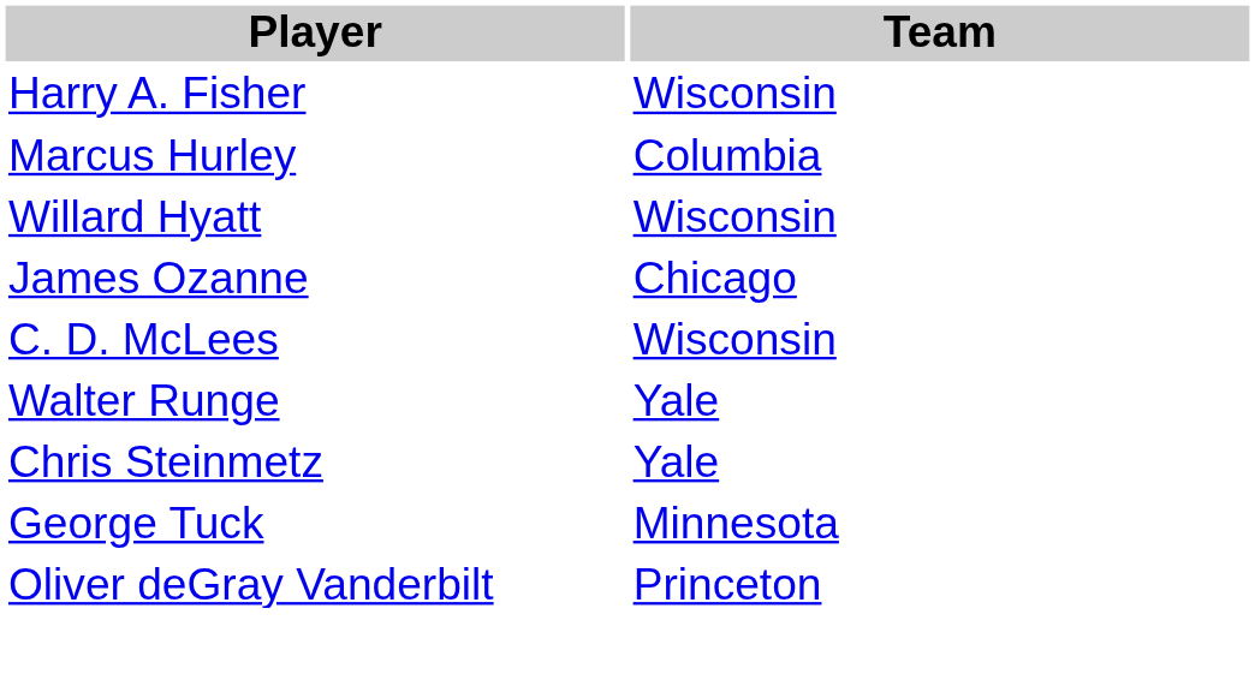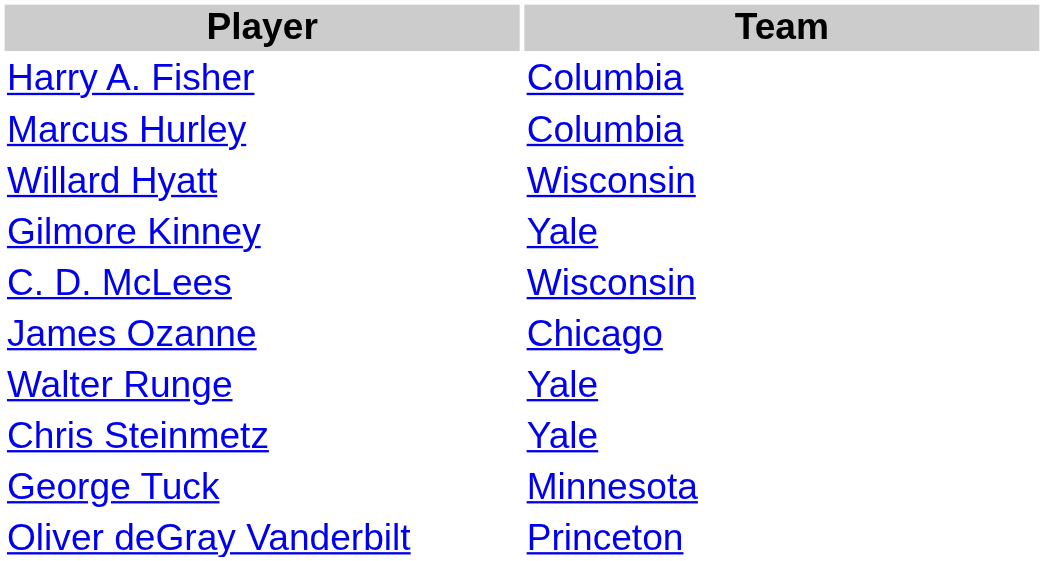Harry A. Fisher | Team: Wisconsin -> Columbia
+ row: Gilmore Kinney | Yale
rows swapped: C. D. McLees <-> James Ozanne
